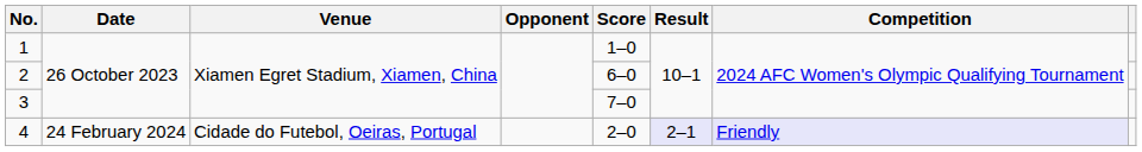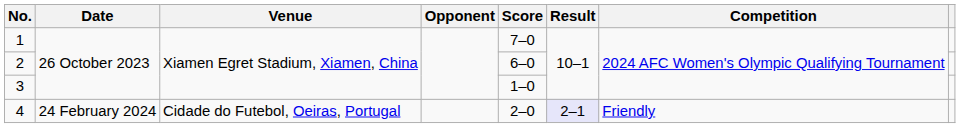1 | Score: 1–0 -> 7–0
3 | Score: 7–0 -> 1–0
4 | Competition: lavender background -> no background
